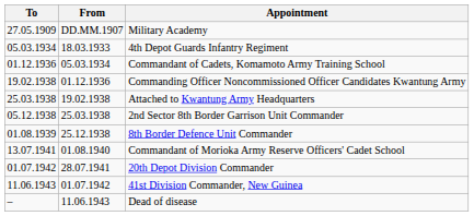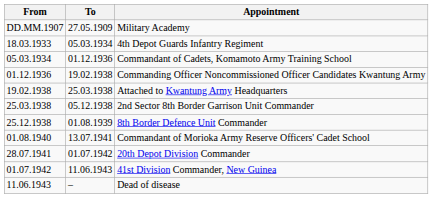columns swapped: From <-> To
